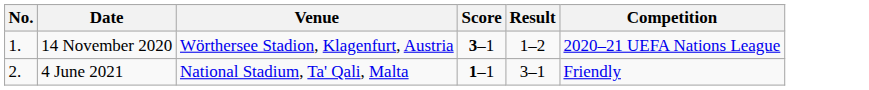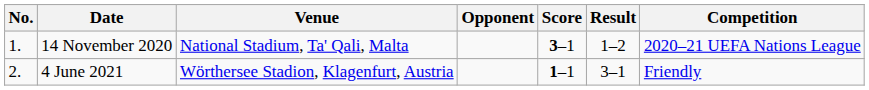+ column: Opponent
14 November 2020 | Venue: Wörthersee Stadion, Klagenfurt, Austria -> National Stadium, Ta' Qali, Malta
4 June 2021 | Venue: National Stadium, Ta' Qali, Malta -> Wörthersee Stadion, Klagenfurt, Austria
